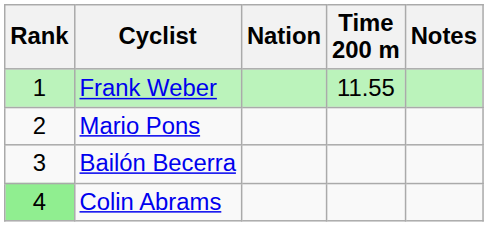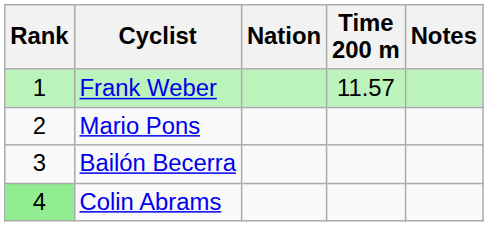Frank Weber | Time 200 m: 11.55 -> 11.57
